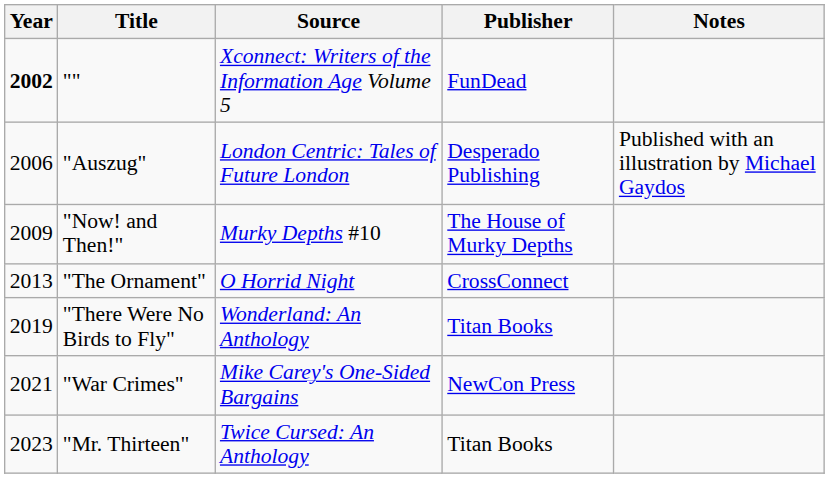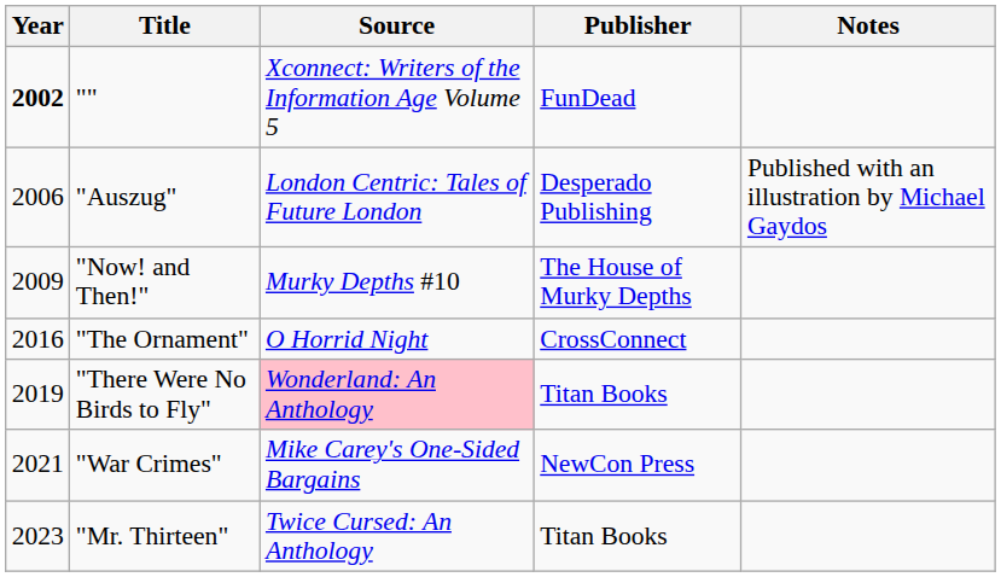"The Ornament" | Year: 2013 -> 2016
"There Were No Birds to Fly" | Source: no background -> pink background
